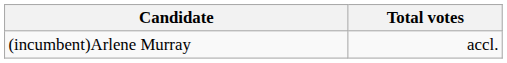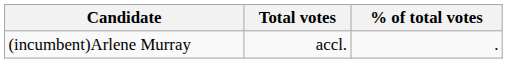+ column: % of total votes | .
